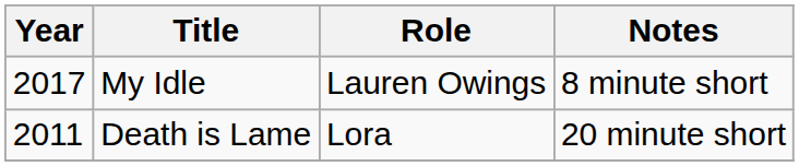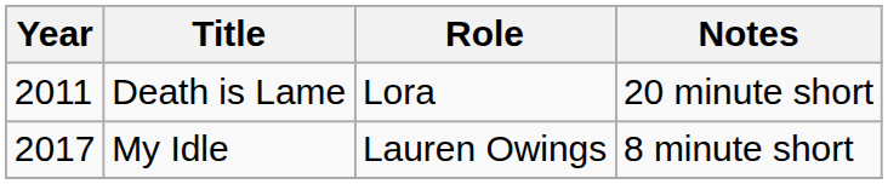rows swapped: Death is Lame <-> My Idle
